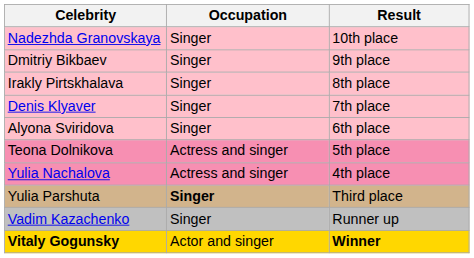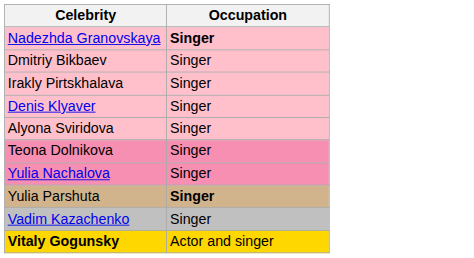- column: Result | 10th place | 9th place | 8th place | 7th place | 6th place | 5th place | 4th place | Third place | Runner up | Winner
Nadezhda Granovskaya | Occupation: normal -> bold
Teona Dolnikova | Occupation: Actress and singer -> Singer
Yulia Nachalova | Occupation: Actress and singer -> Singer
